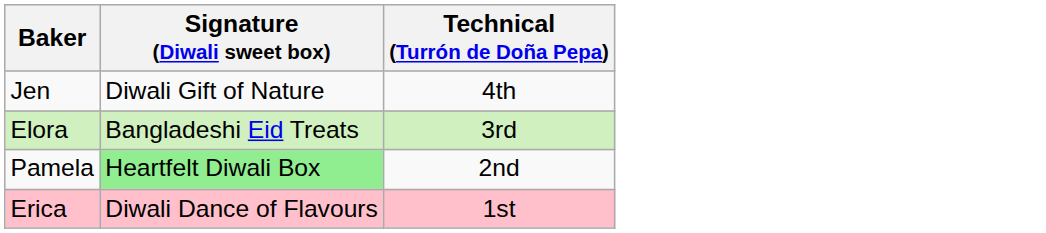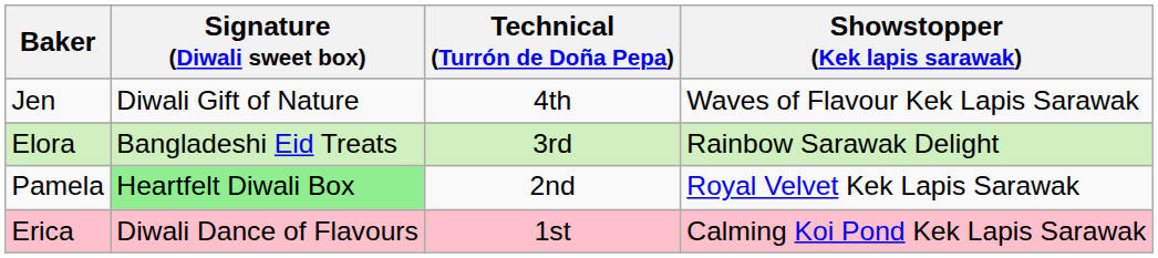+ column: Showstopper (Kek lapis sarawak) | Waves of Flavour Kek Lapis Sarawak | Rainbow Sarawak Delight | Royal Velvet Kek Lapis Sarawak | Calming Koi Pond Kek Lapis Sarawak
